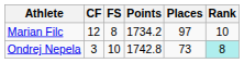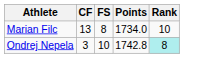- column: Places | 97 | 73
Marian Filc | CF: 12 -> 13
Marian Filc | Points: 1734.2 -> 1734.0
